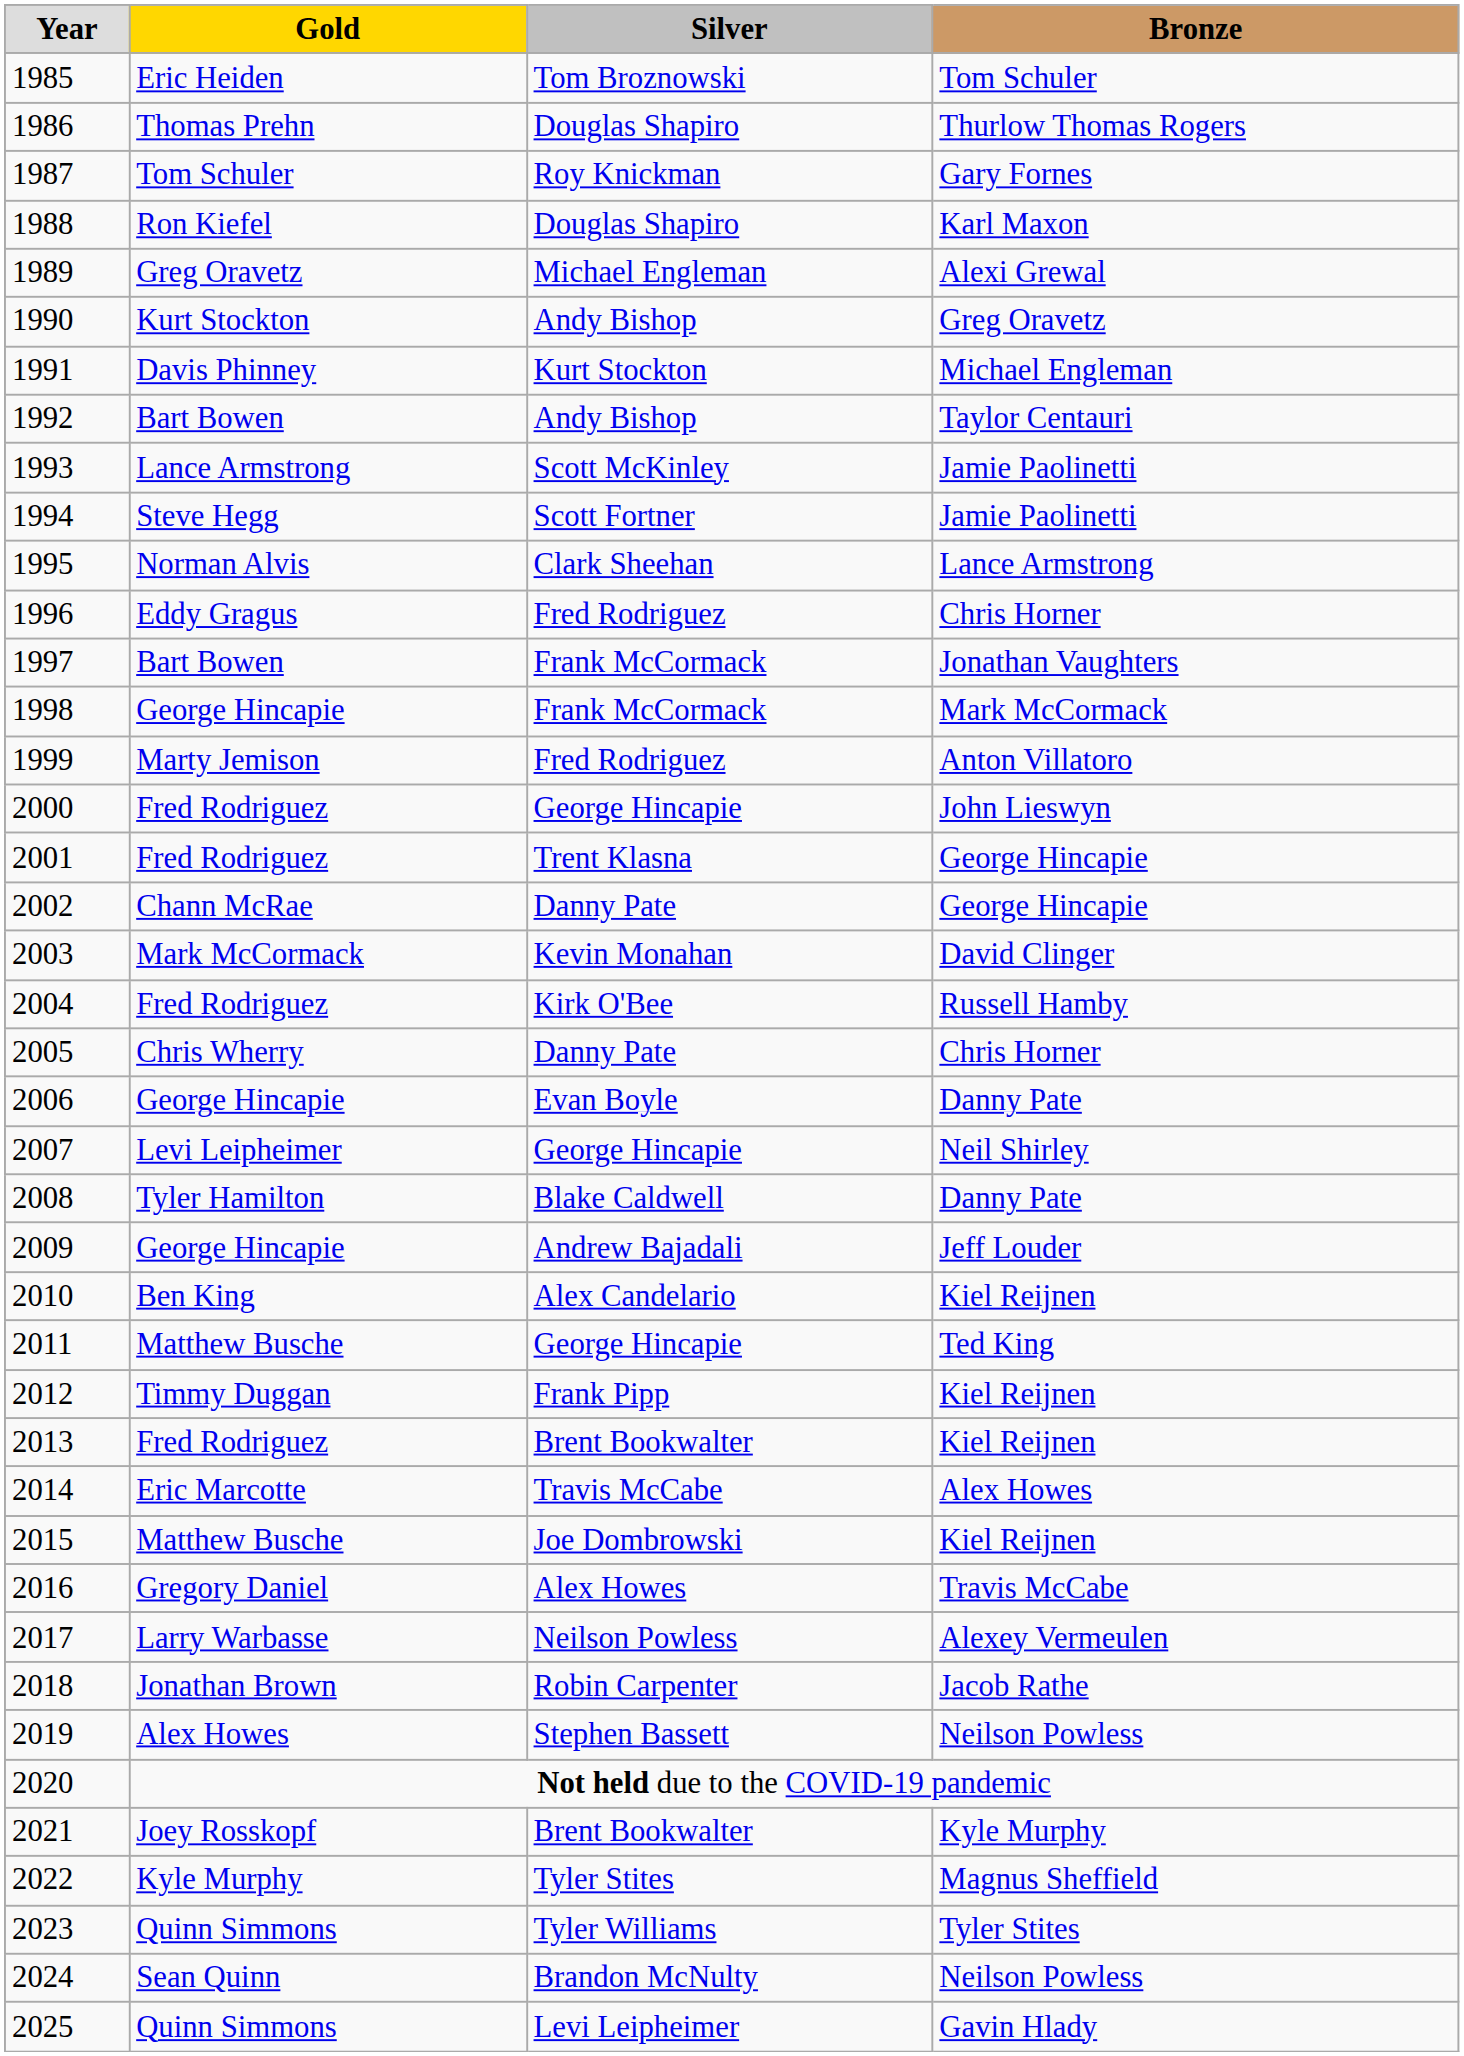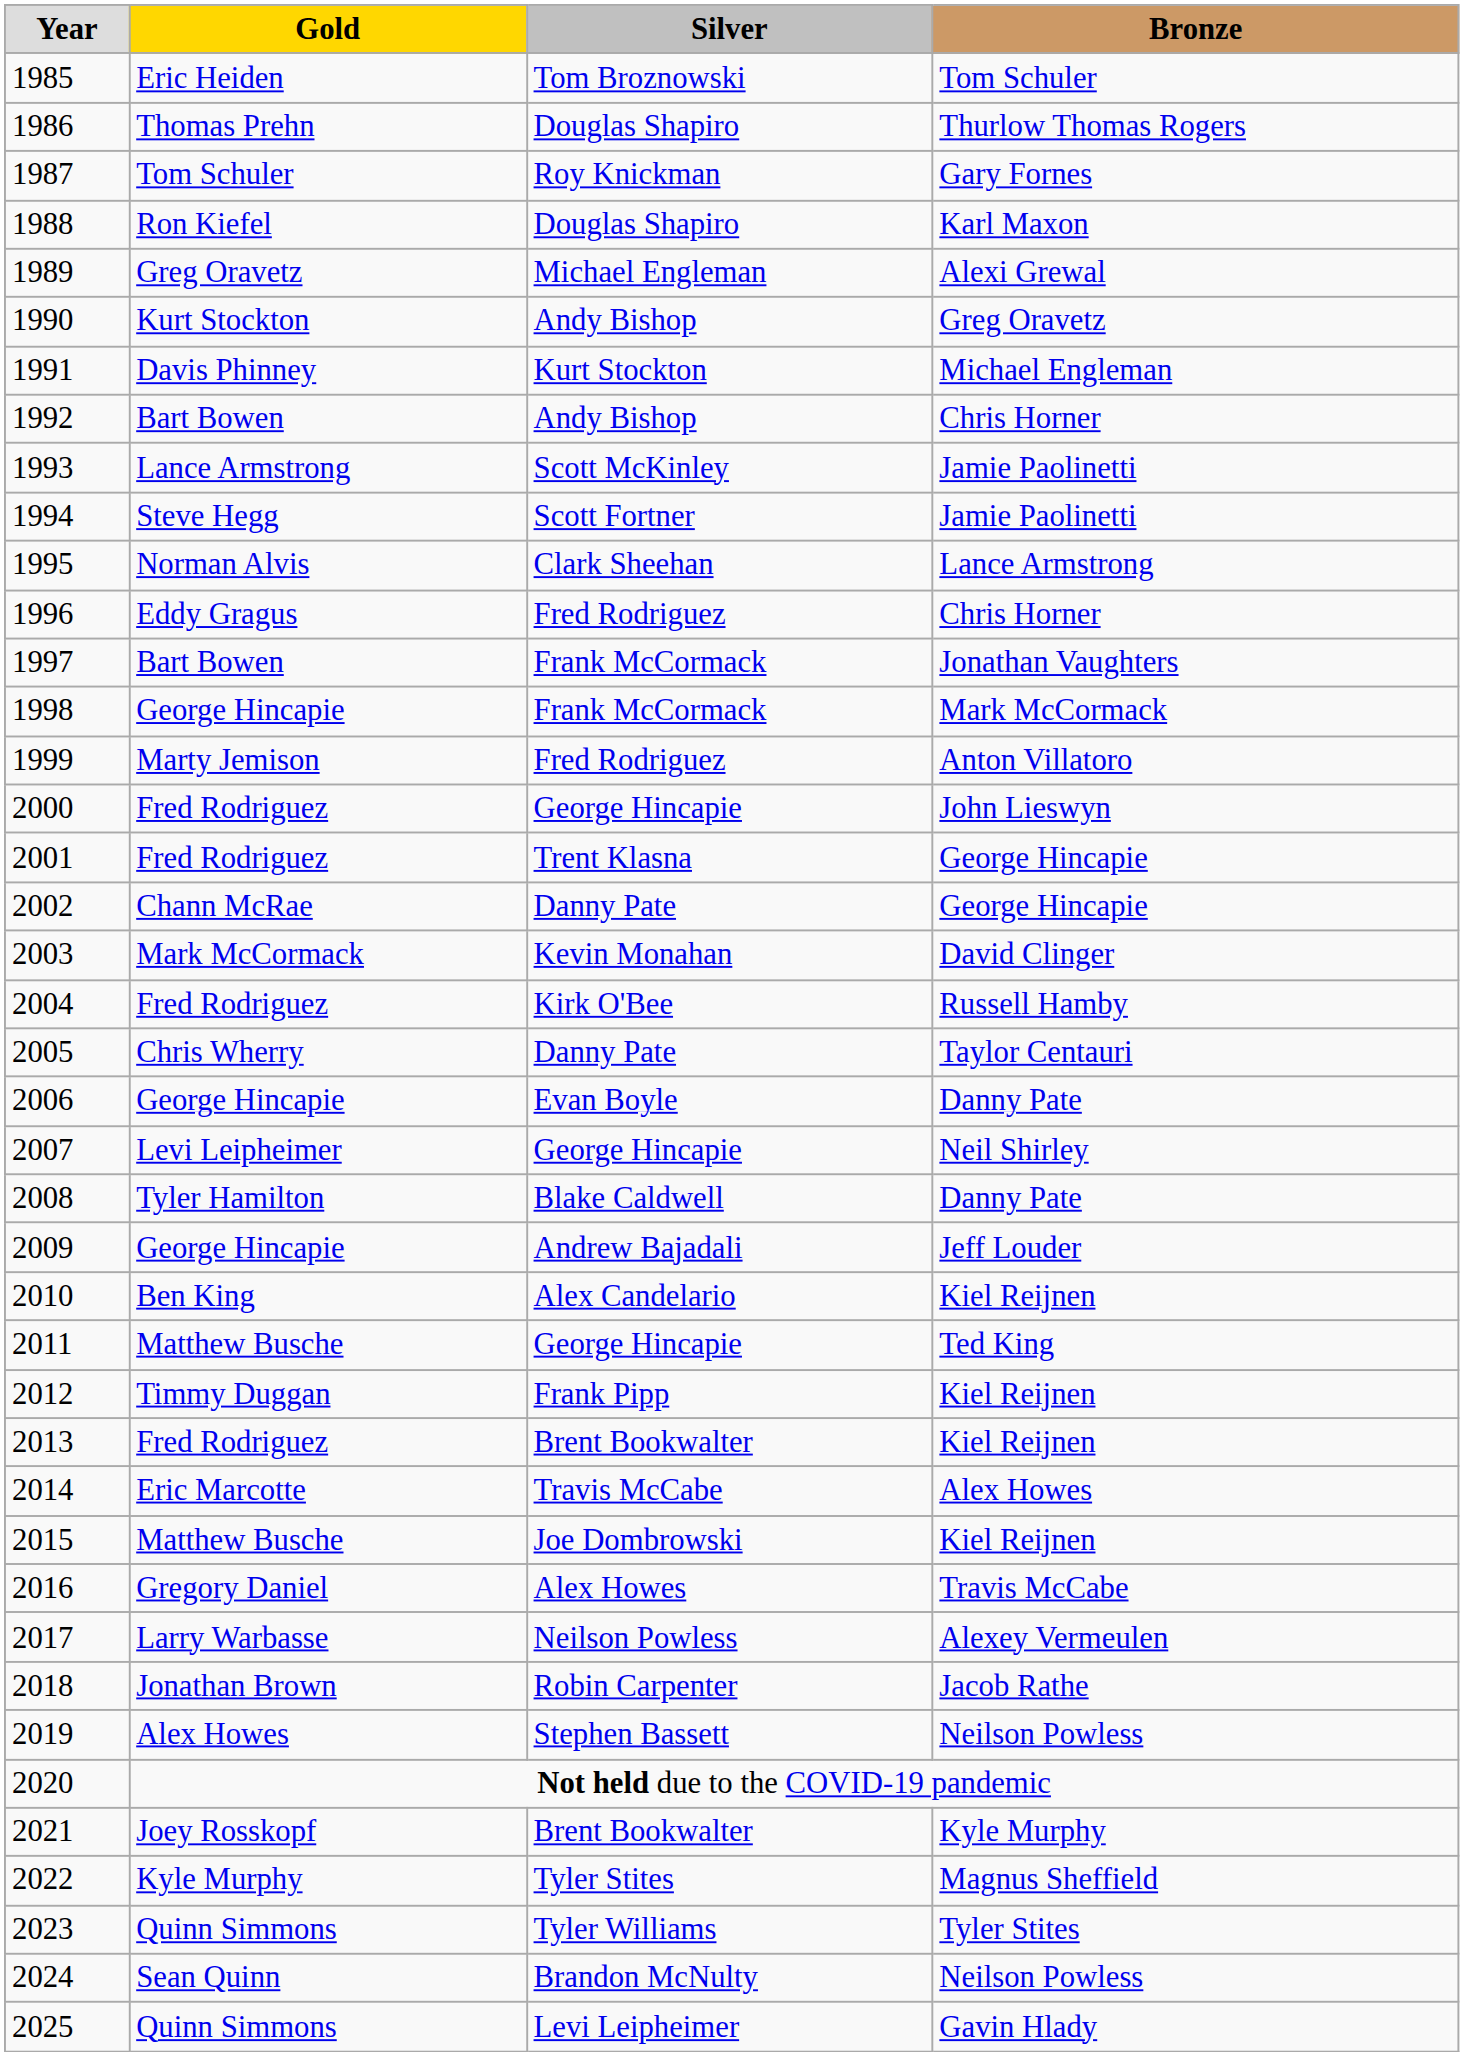1992 | Bronze: Taylor Centauri -> Chris Horner
2005 | Bronze: Chris Horner -> Taylor Centauri
